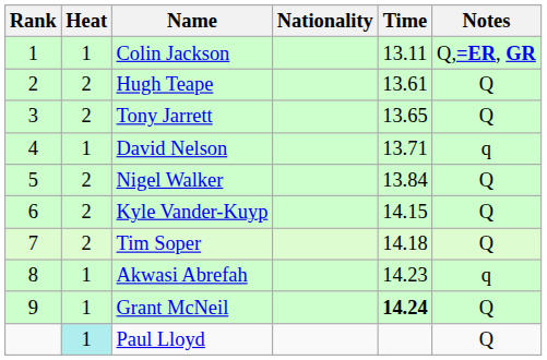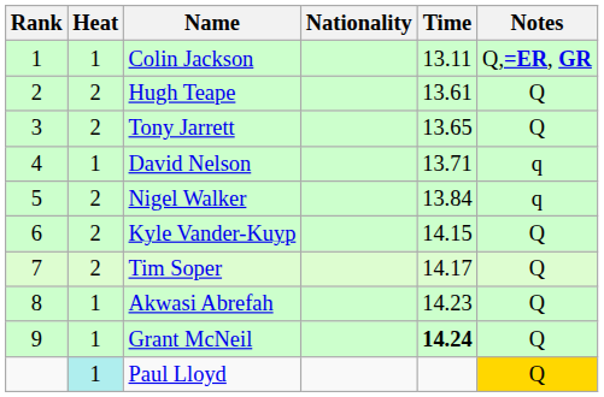Nigel Walker | Notes: Q -> q
Tim Soper | Time: 14.18 -> 14.17
Akwasi Abrefah | Notes: q -> Q
Paul Lloyd | Notes: no background -> gold background
